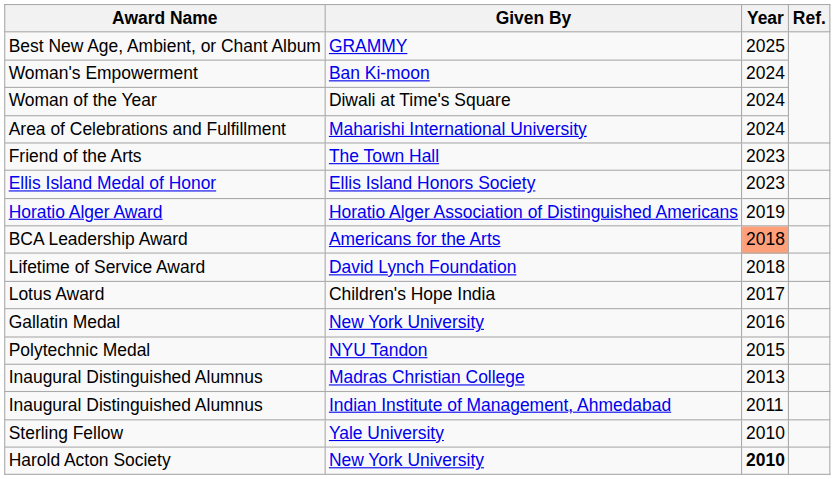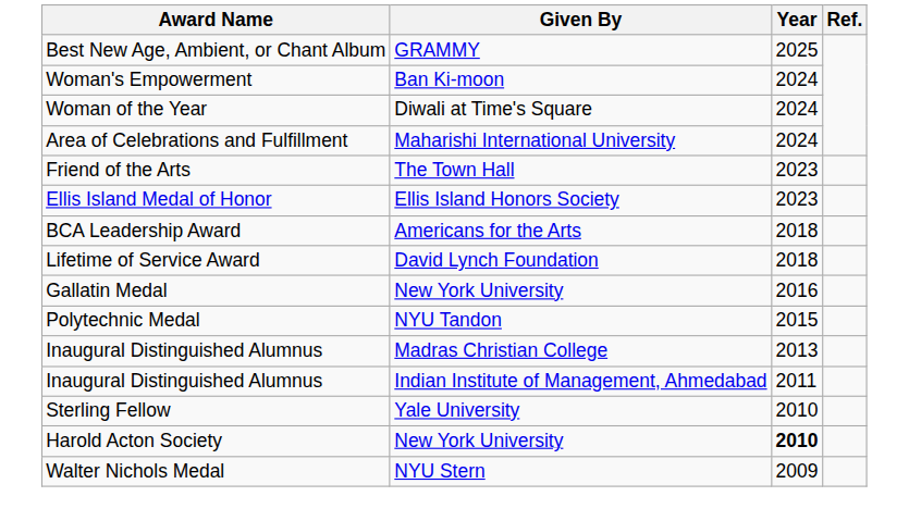- row: Horatio Alger Award | Horatio Alger Association of Distinguished Americans | 2019
BCA Leadership Award | Year: lightsalmon background -> no background
- row: Lotus Award | Children's Hope India | 2017
+ row: Walter Nichols Medal | NYU Stern | 2009
